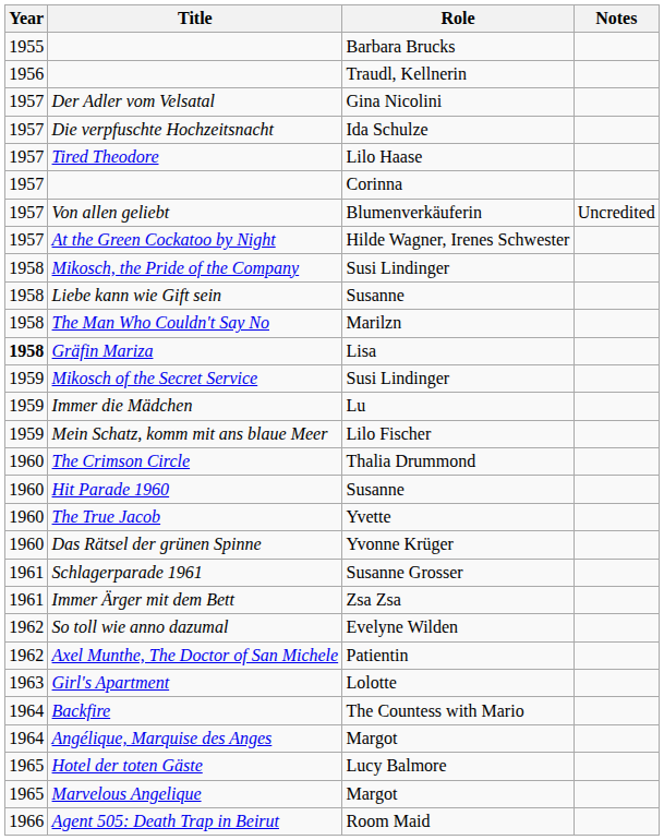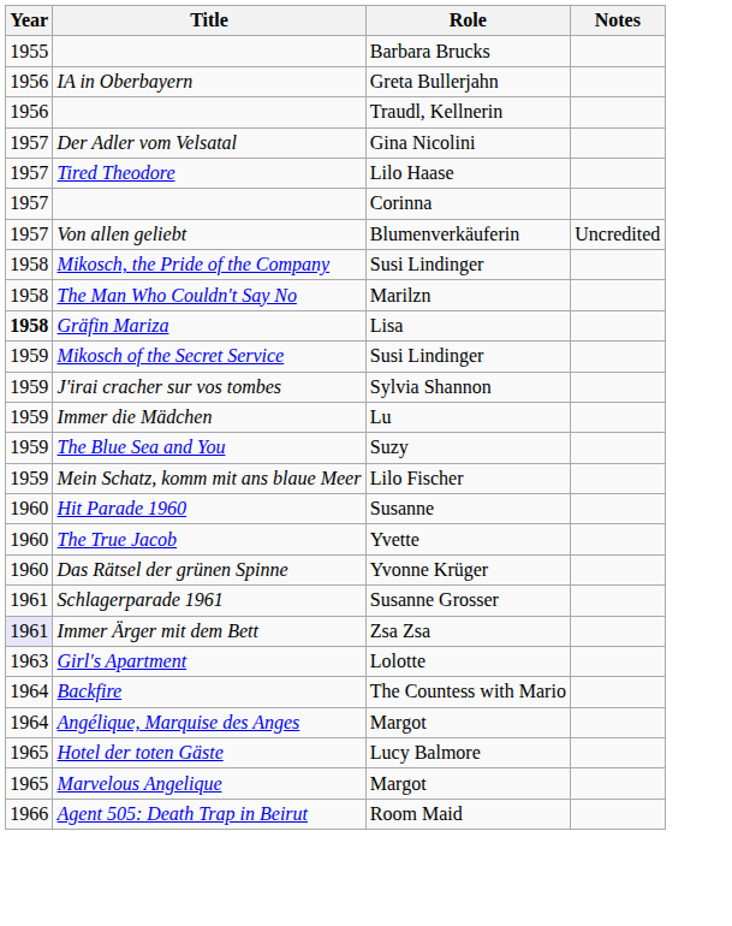+ row: 1956 | IA in Oberbayern | Greta Bullerjahn
- row: 1957 | Die verpfuschte Hochzeitsnacht | Ida Schulze
- row: 1957 | At the Green Cockatoo by Night | Hilde Wagner, Irenes Schwester
- row: 1958 | Liebe kann wie Gift sein | Susanne
+ row: 1959 | J'irai cracher sur vos tombes | Sylvia Shannon
+ row: 1959 | The Blue Sea and You | Suzy
- row: 1960 | The Crimson Circle | Thalia Drummond
Immer Ärger mit dem Bett | Year: no background -> lavender background
- row: 1962 | So toll wie anno dazumal | Evelyne Wilden
- row: 1962 | Axel Munthe, The Doctor of San Michele | Patientin
